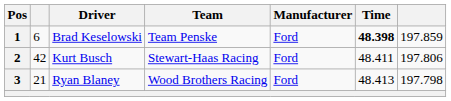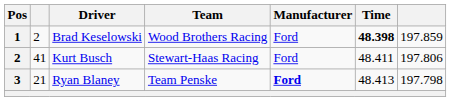Brad Keselowski | column 2: 6 -> 2
Brad Keselowski | Team: Team Penske -> Wood Brothers Racing
Kurt Busch | column 2: 42 -> 41
Ryan Blaney | Team: Wood Brothers Racing -> Team Penske
Ryan Blaney | Manufacturer: normal -> bold
